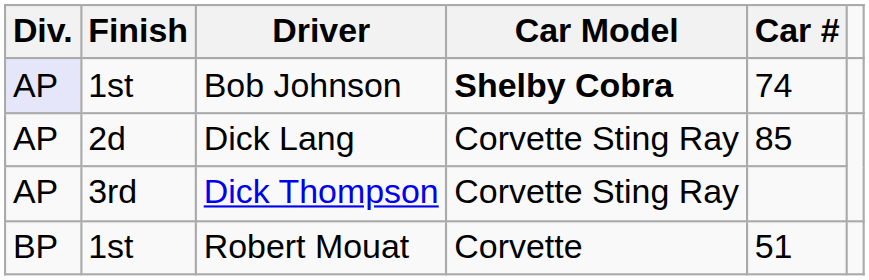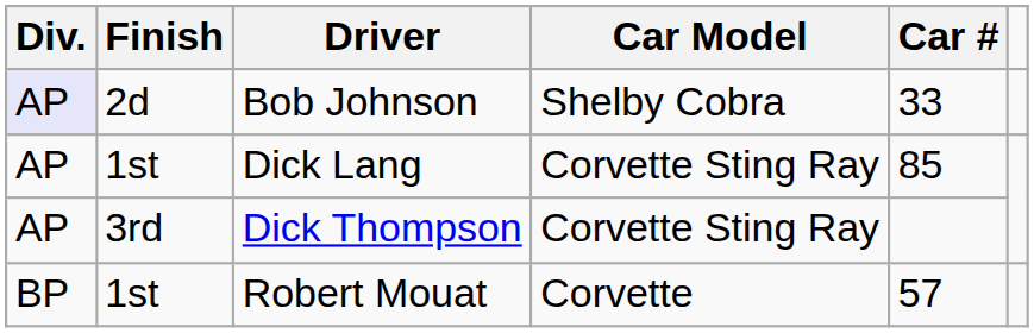Bob Johnson | Finish: 1st -> 2d
Bob Johnson | Car Model: bold -> normal
Bob Johnson | Car #: 74 -> 33
Dick Lang | Finish: 2d -> 1st
Robert Mouat | Car #: 51 -> 57
